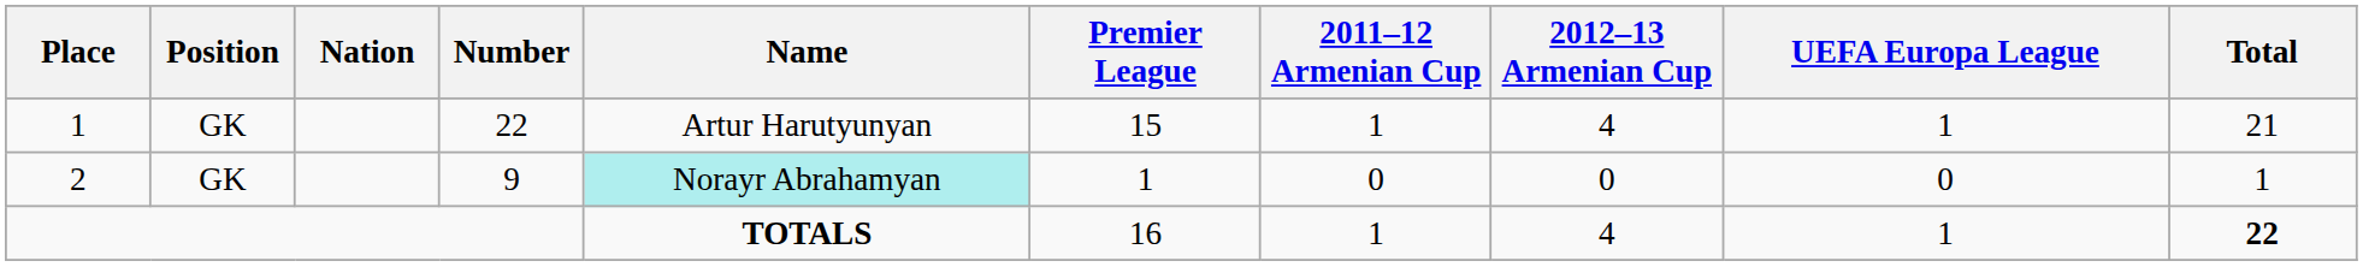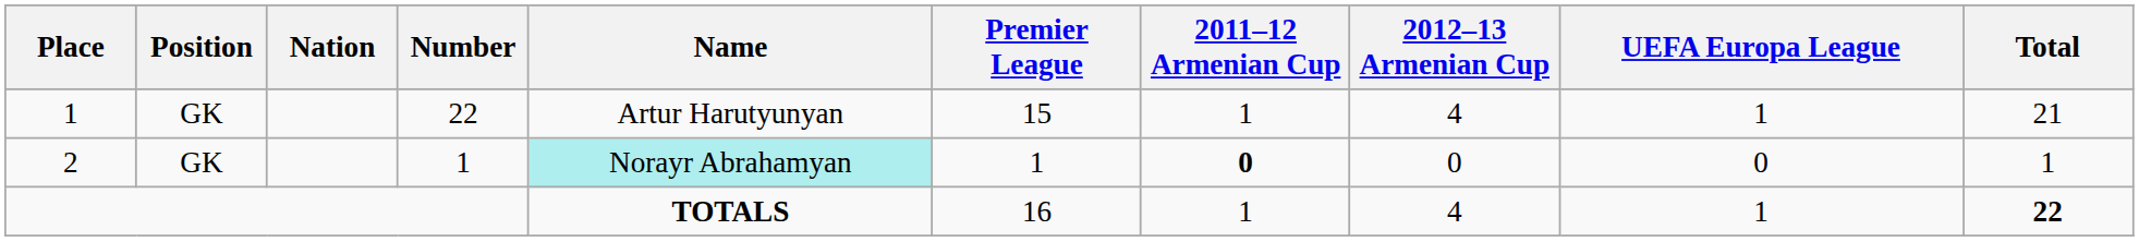2 | Number: 9 -> 1
2 | 2011–12 Armenian Cup: normal -> bold
